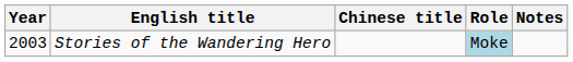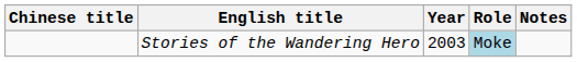columns swapped: Year <-> Chinese title
